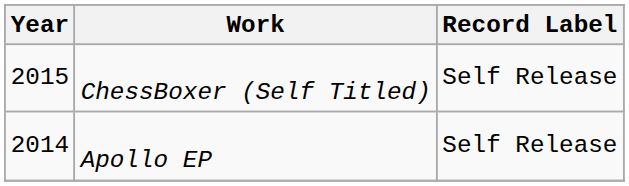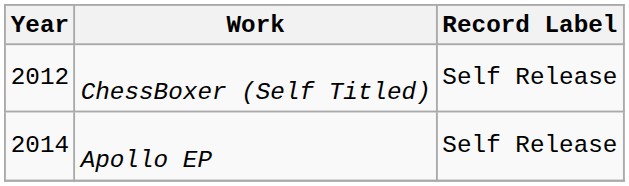ChessBoxer (Self Titled) | Year: 2015 -> 2012
